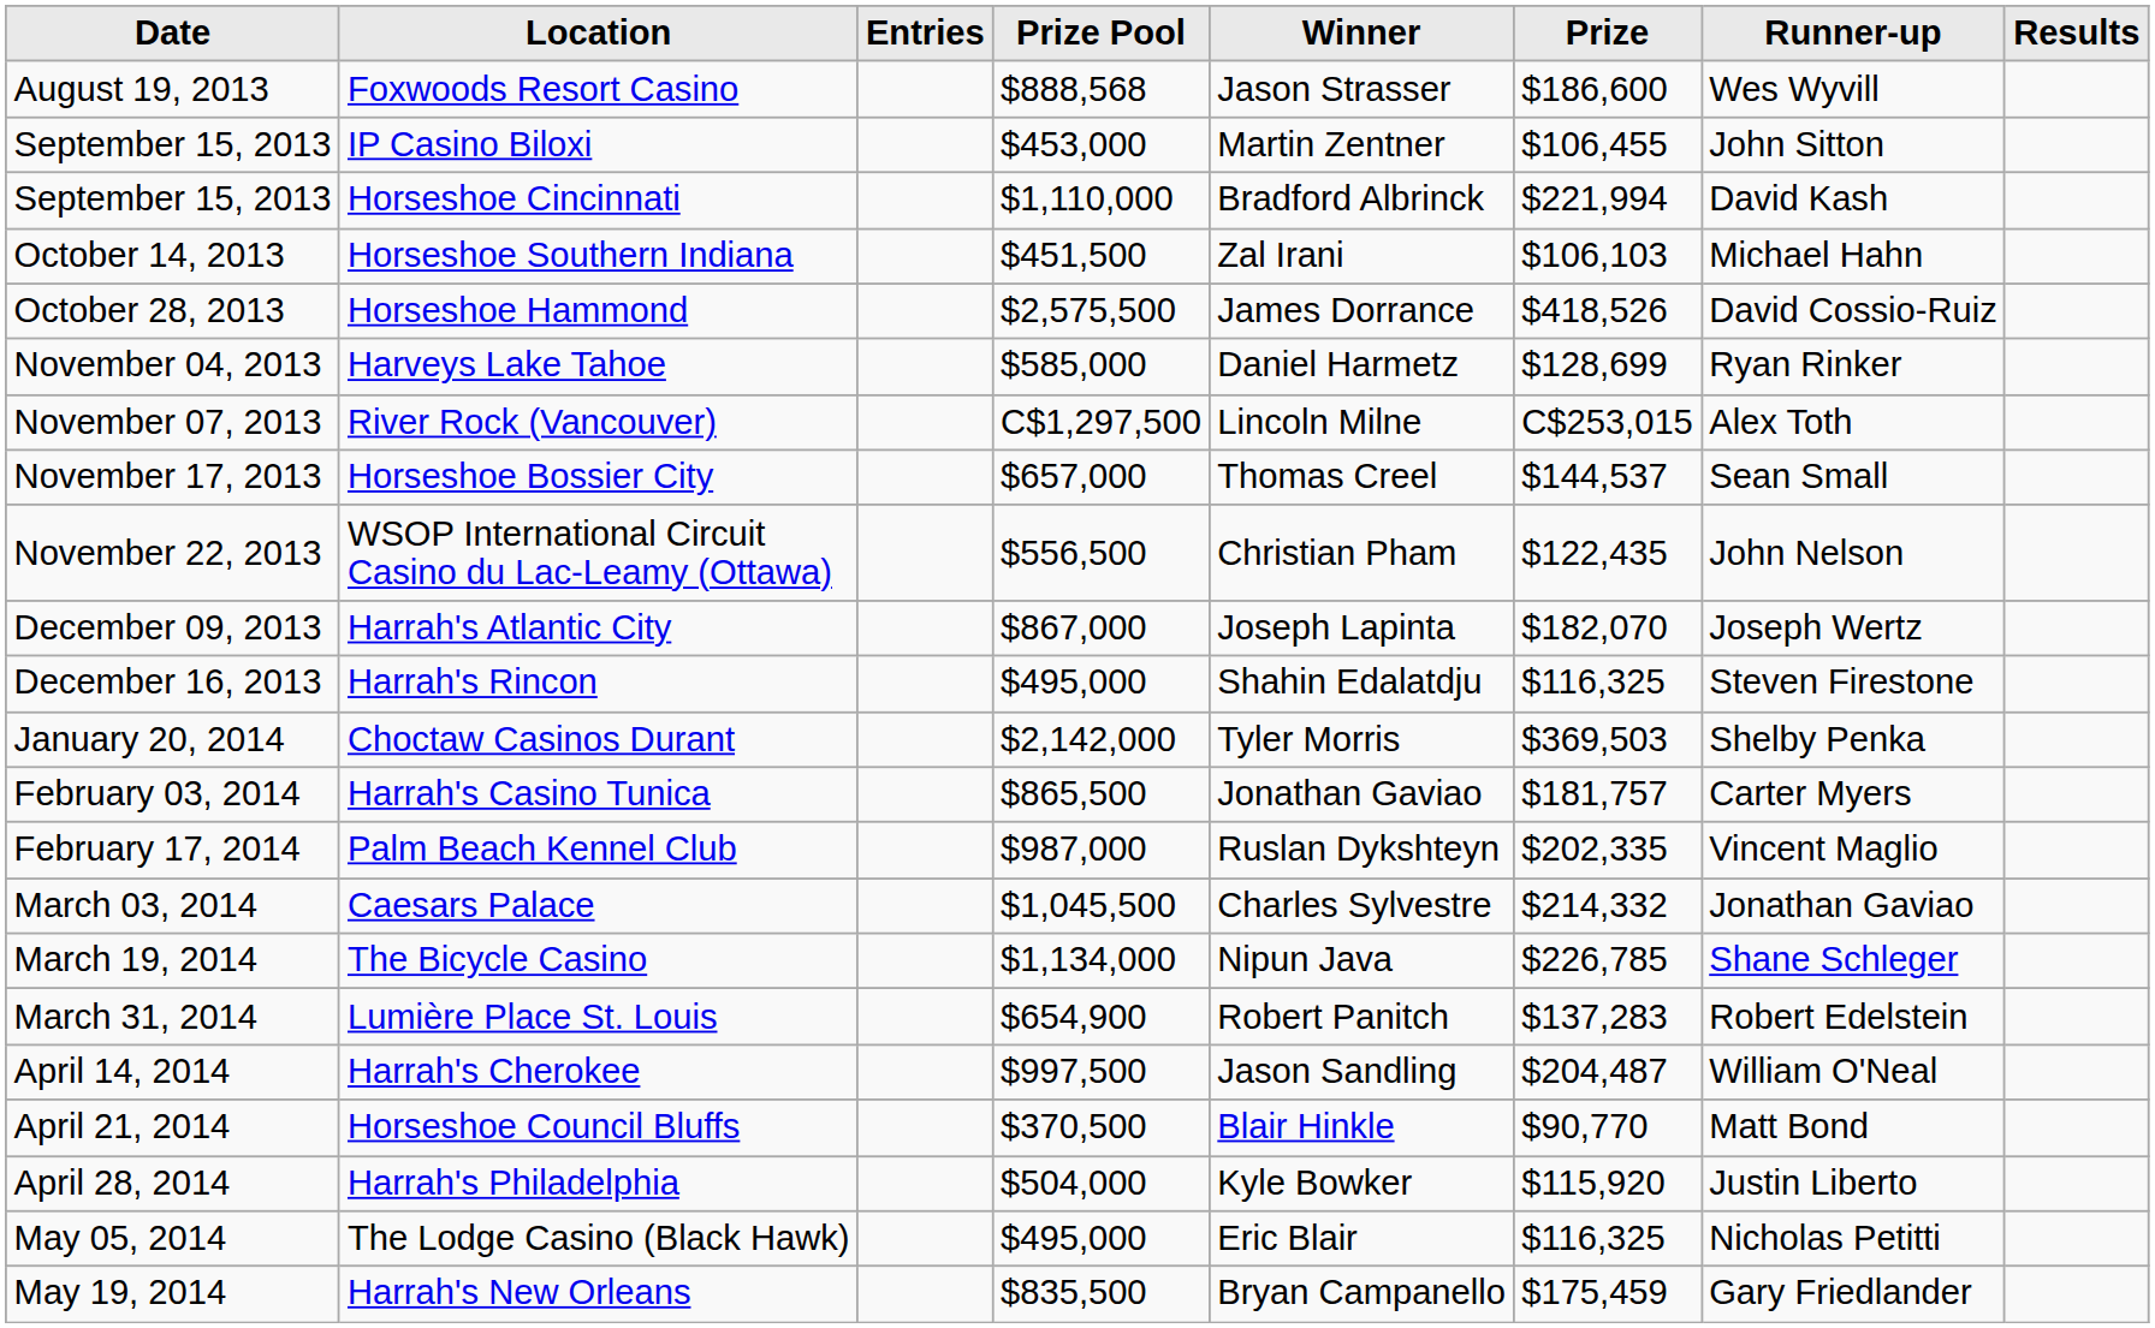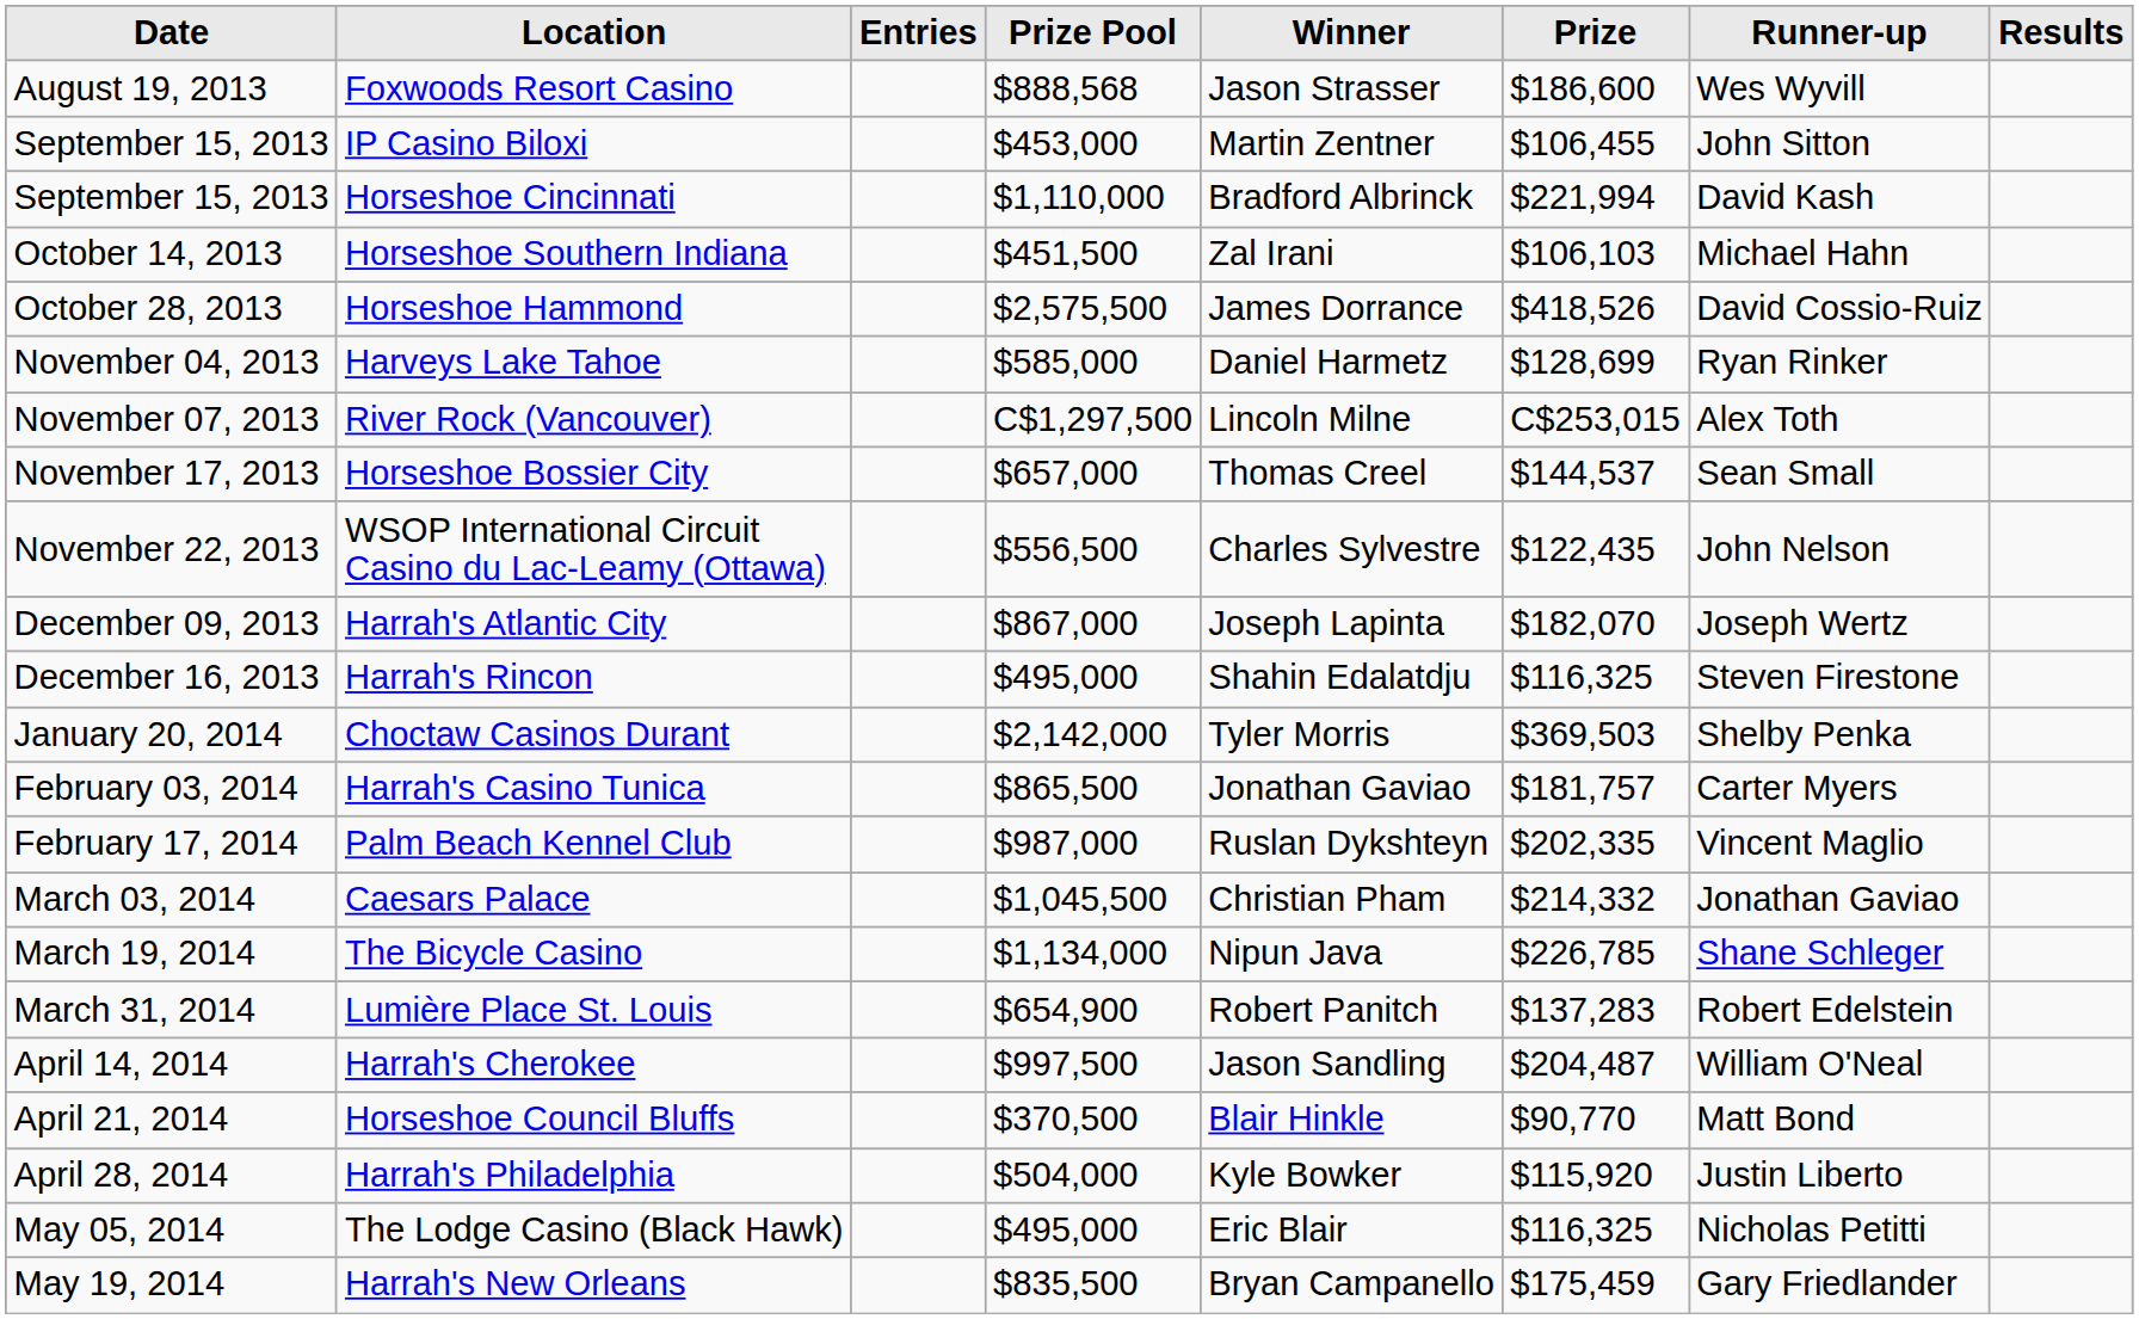WSOP International Circuit Casino du Lac-Leamy (Ottawa) | Winner: Christian Pham -> Charles Sylvestre
Caesars Palace | Winner: Charles Sylvestre -> Christian Pham
